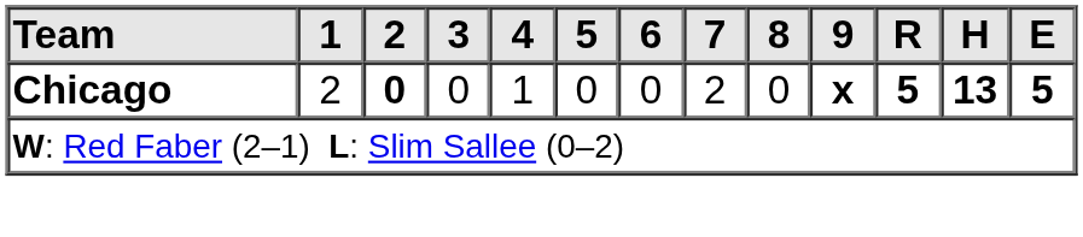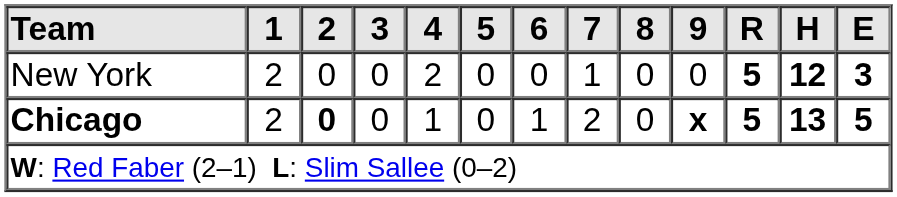+ row: New York | 2 | 0 | 0 | 2 | 0 | 0 | 1 | 0 | 0 | 5 | 12 | 3
Chicago | 6: 0 -> 1
